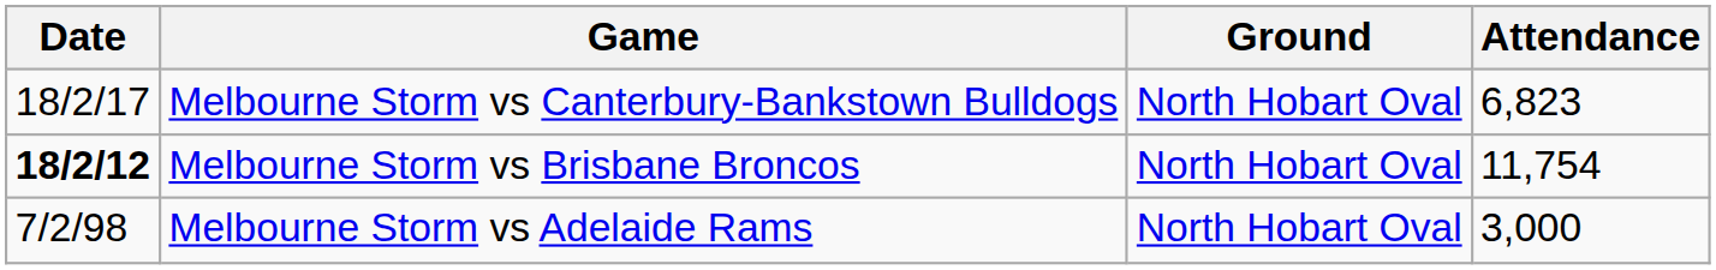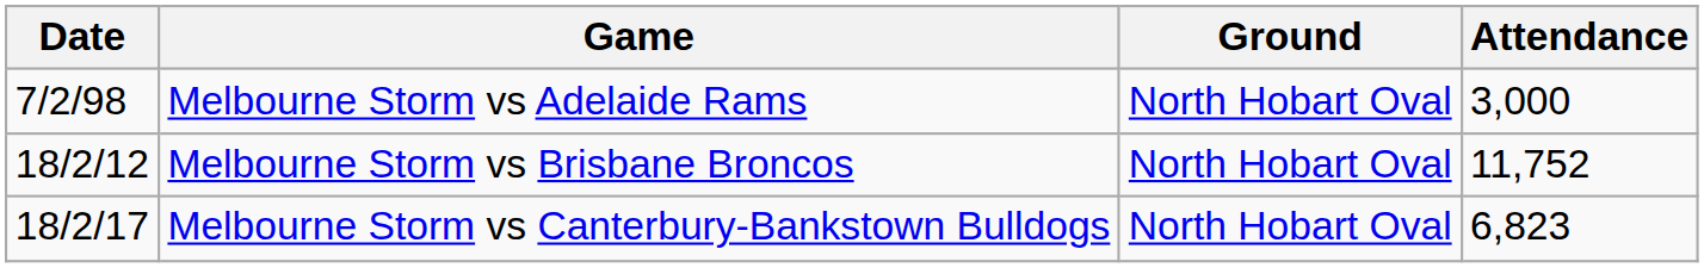rows swapped: Melbourne Storm vs Adelaide Rams <-> Melbourne Storm vs Canterbury-Bankstown Bulldogs
Melbourne Storm vs Brisbane Broncos | Date: bold -> normal
Melbourne Storm vs Brisbane Broncos | Attendance: 11,754 -> 11,752
